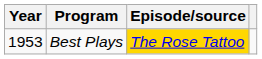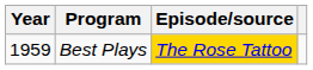Best Plays | Year: 1953 -> 1959
